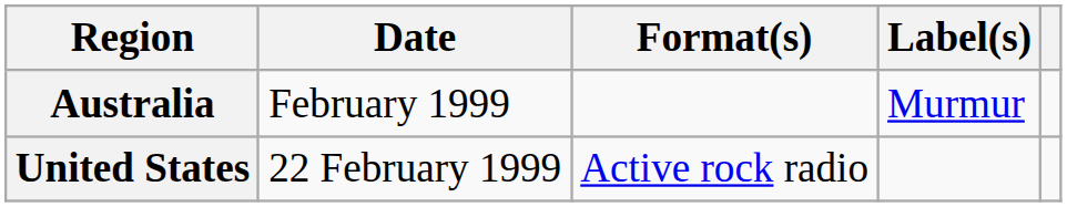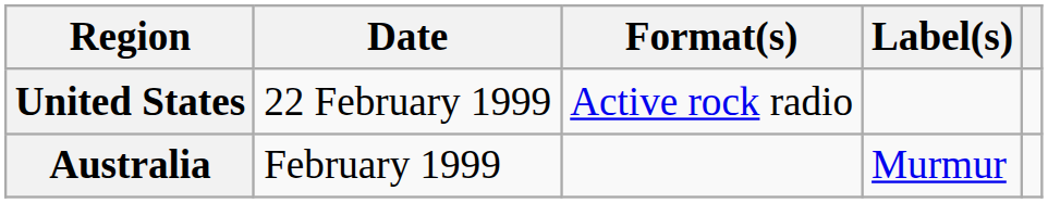rows swapped: Australia <-> United States
